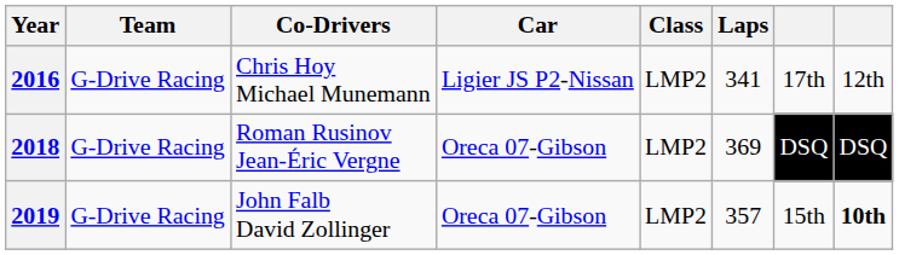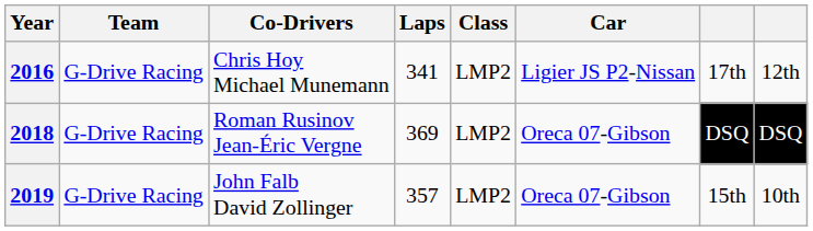columns swapped: Car <-> Laps
2019 | column 8: bold -> normal
